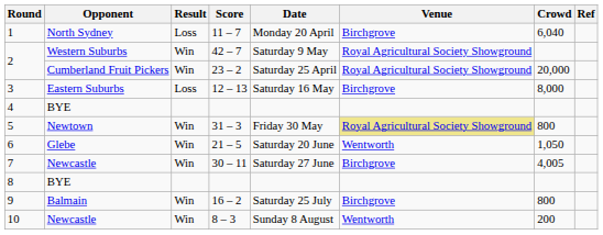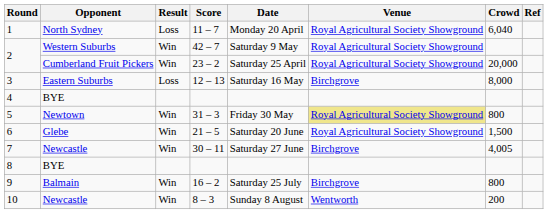1 | Venue: Birchgrove -> Royal Agricultural Society Showground
6 | Venue: Wentworth -> Royal Agricultural Society Showground
6 | Crowd: 1,050 -> 1,500
